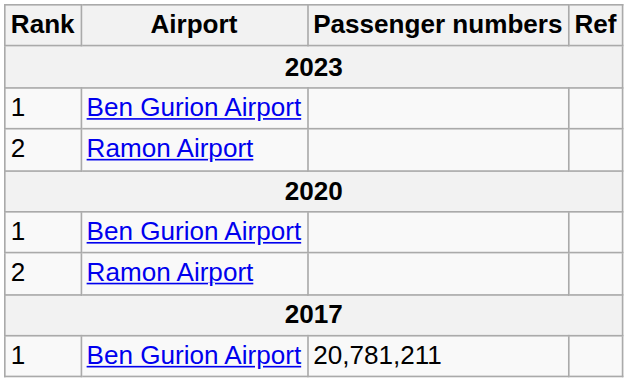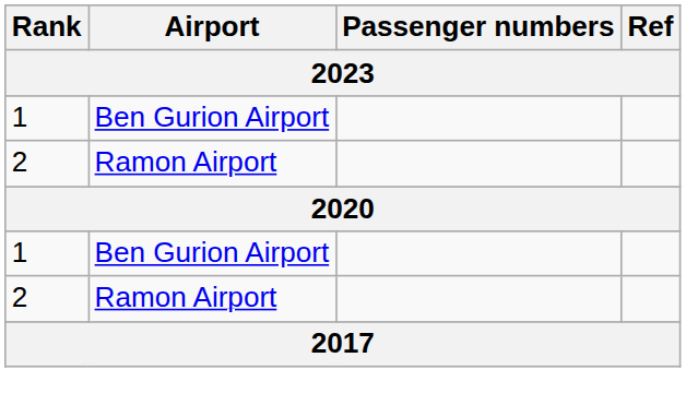- row: 1 | Ben Gurion Airport | 20,781,211
